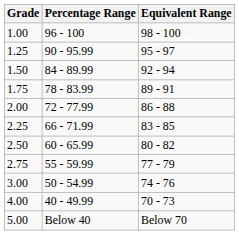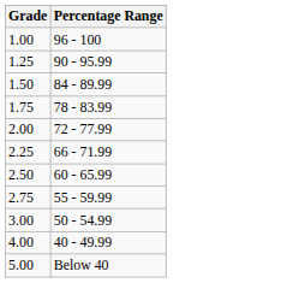- column: Equivalent Range | 98 - 100 | 95 - 97 | 92 - 94 | 89 - 91 | 86 - 88 | 83 - 85 | 80 - 82 | 77 - 79 | 74 - 76 | 70 - 73 | Below 70
